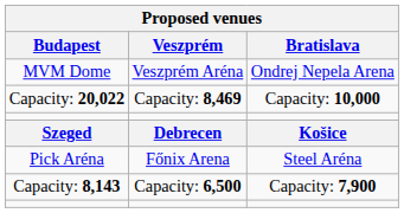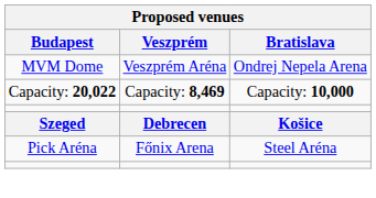- row: Capacity: 8,143 | Capacity: 6,500 | Capacity: 7,900
